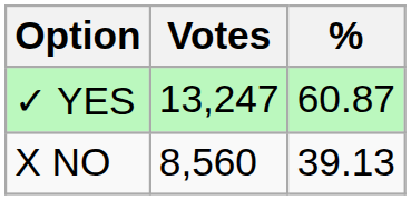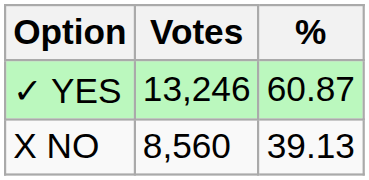✓ YES | Votes: 13,247 -> 13,246
